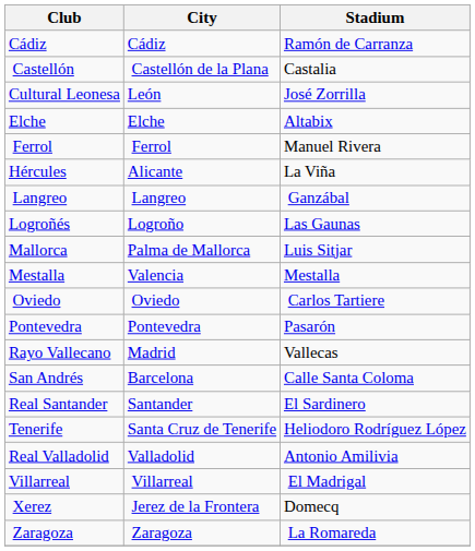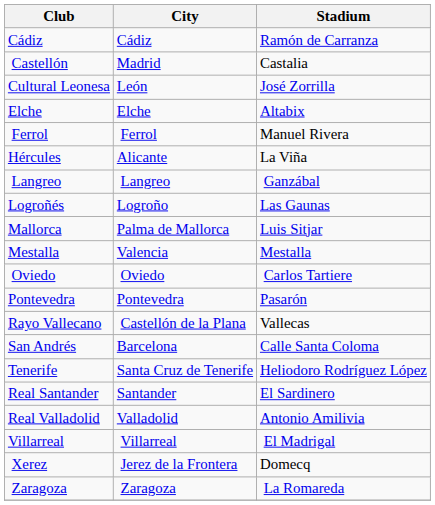Castellón | City: Castellón de la Plana -> Madrid
Rayo Vallecano | City: Madrid -> Castellón de la Plana
rows swapped: Real Santander <-> Tenerife
